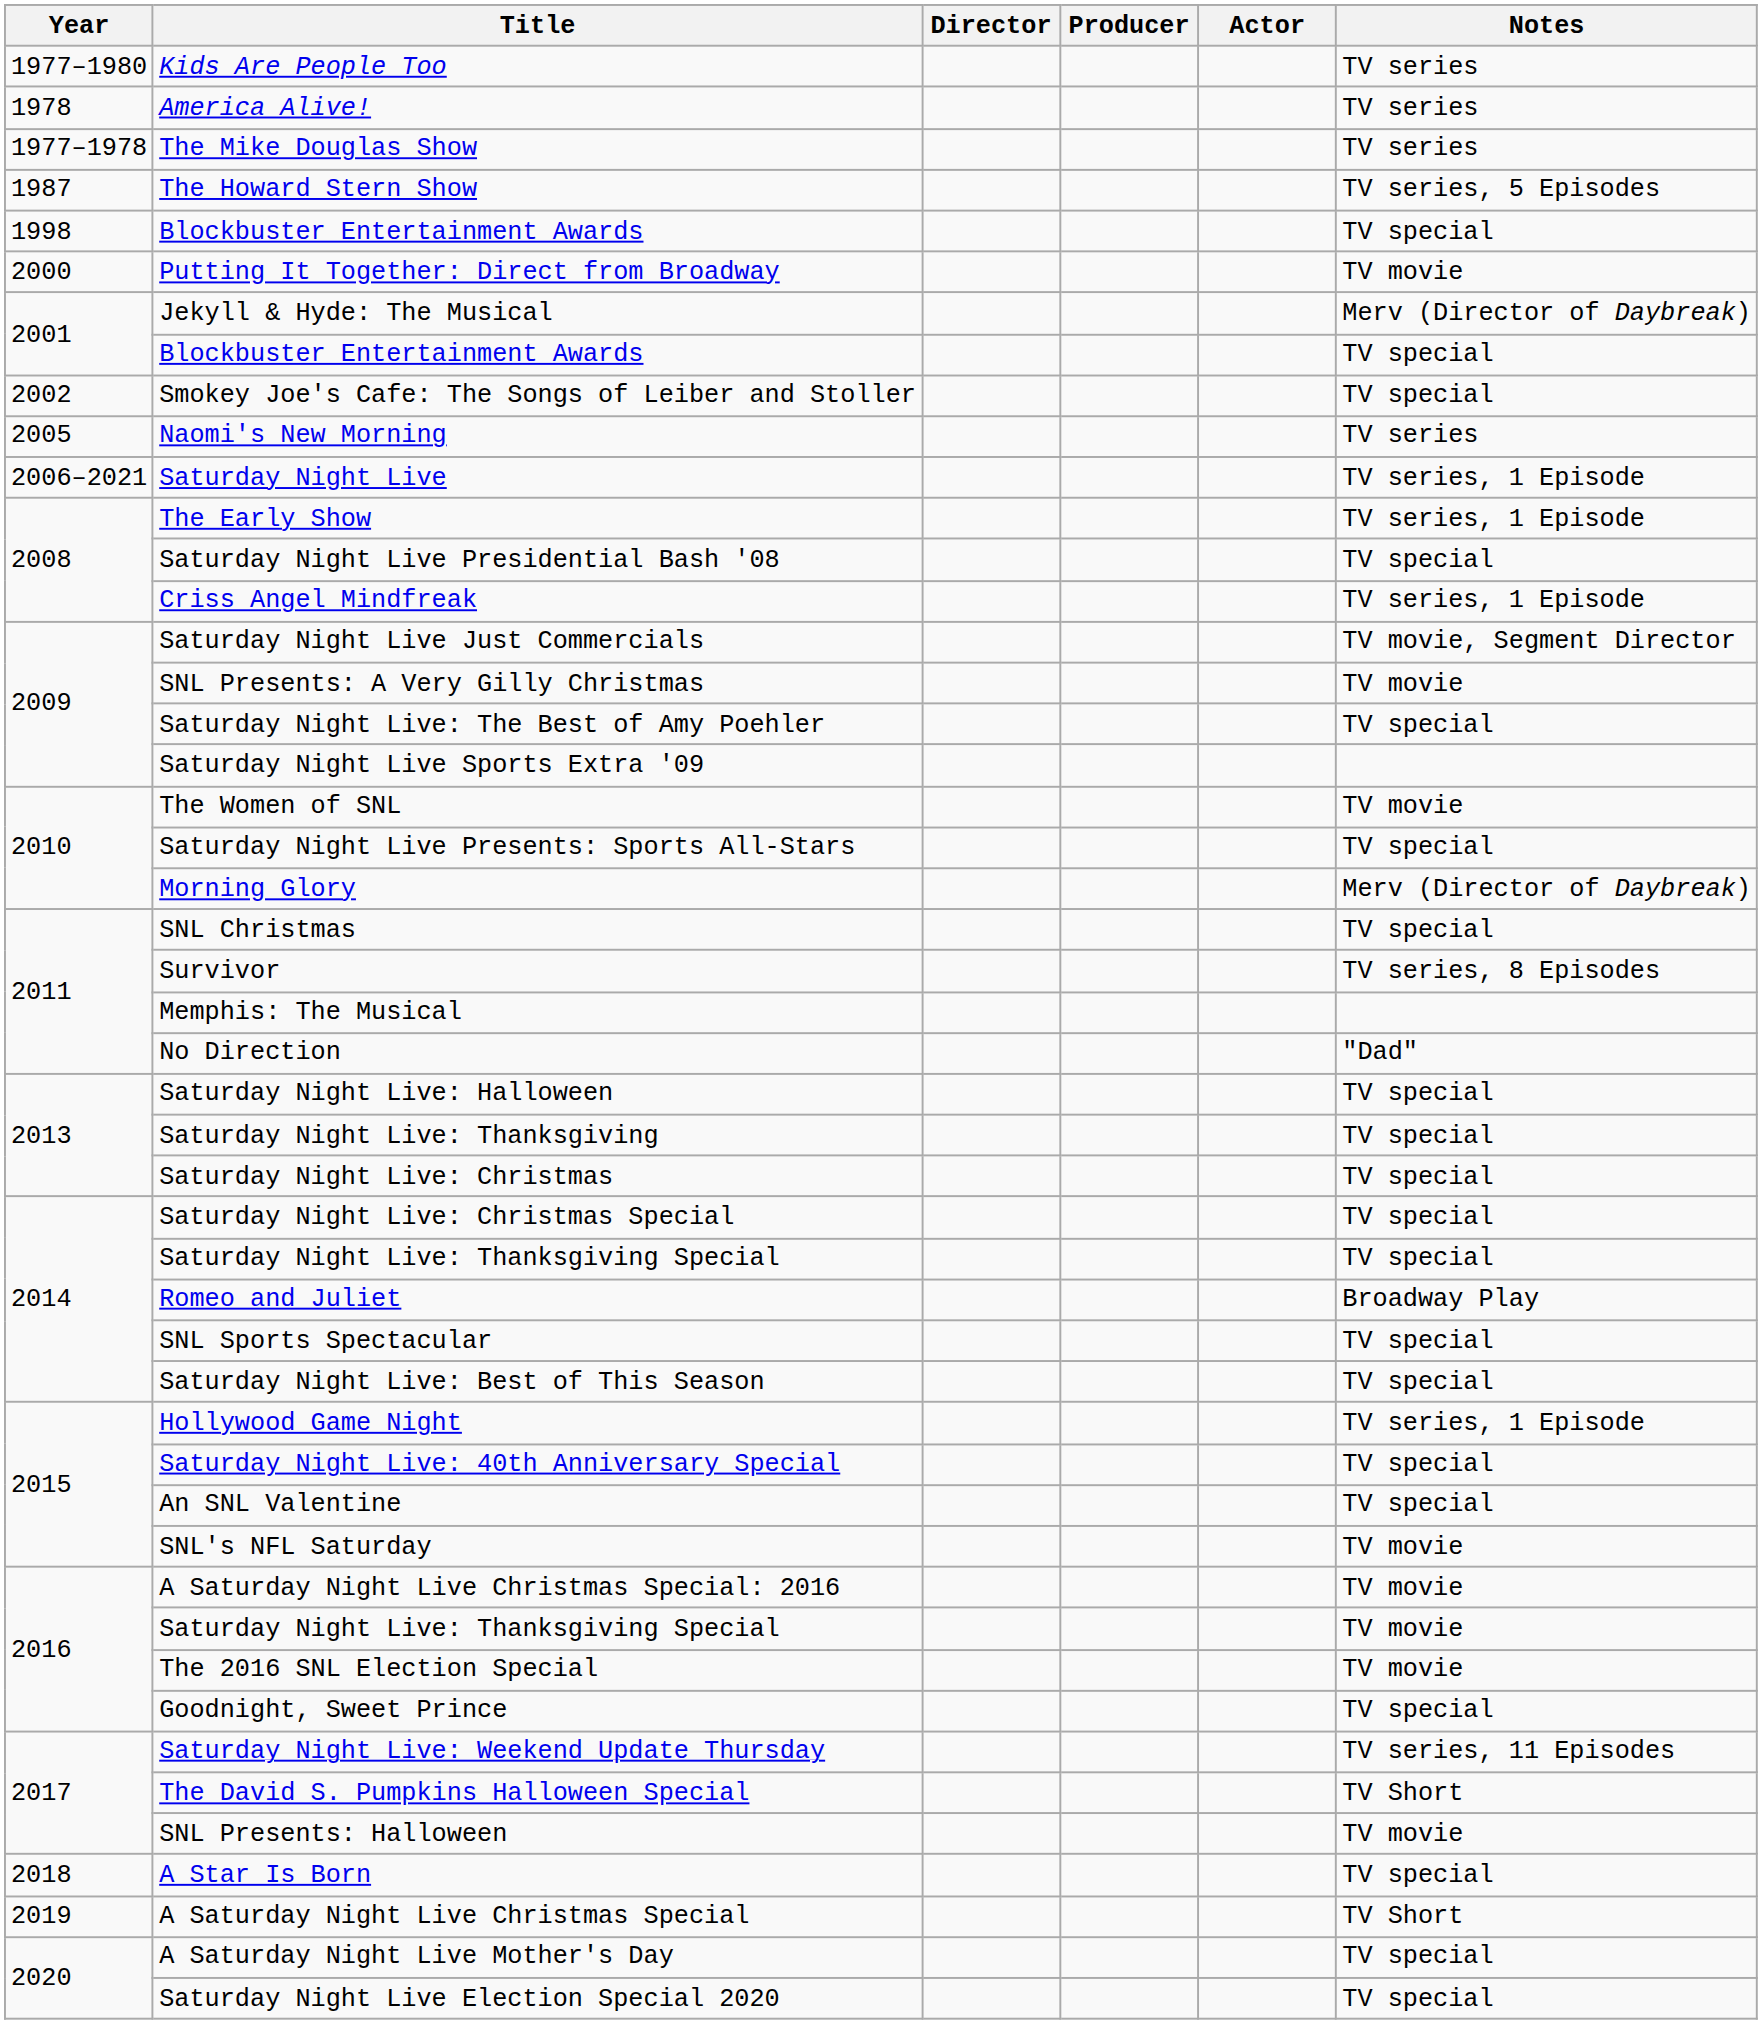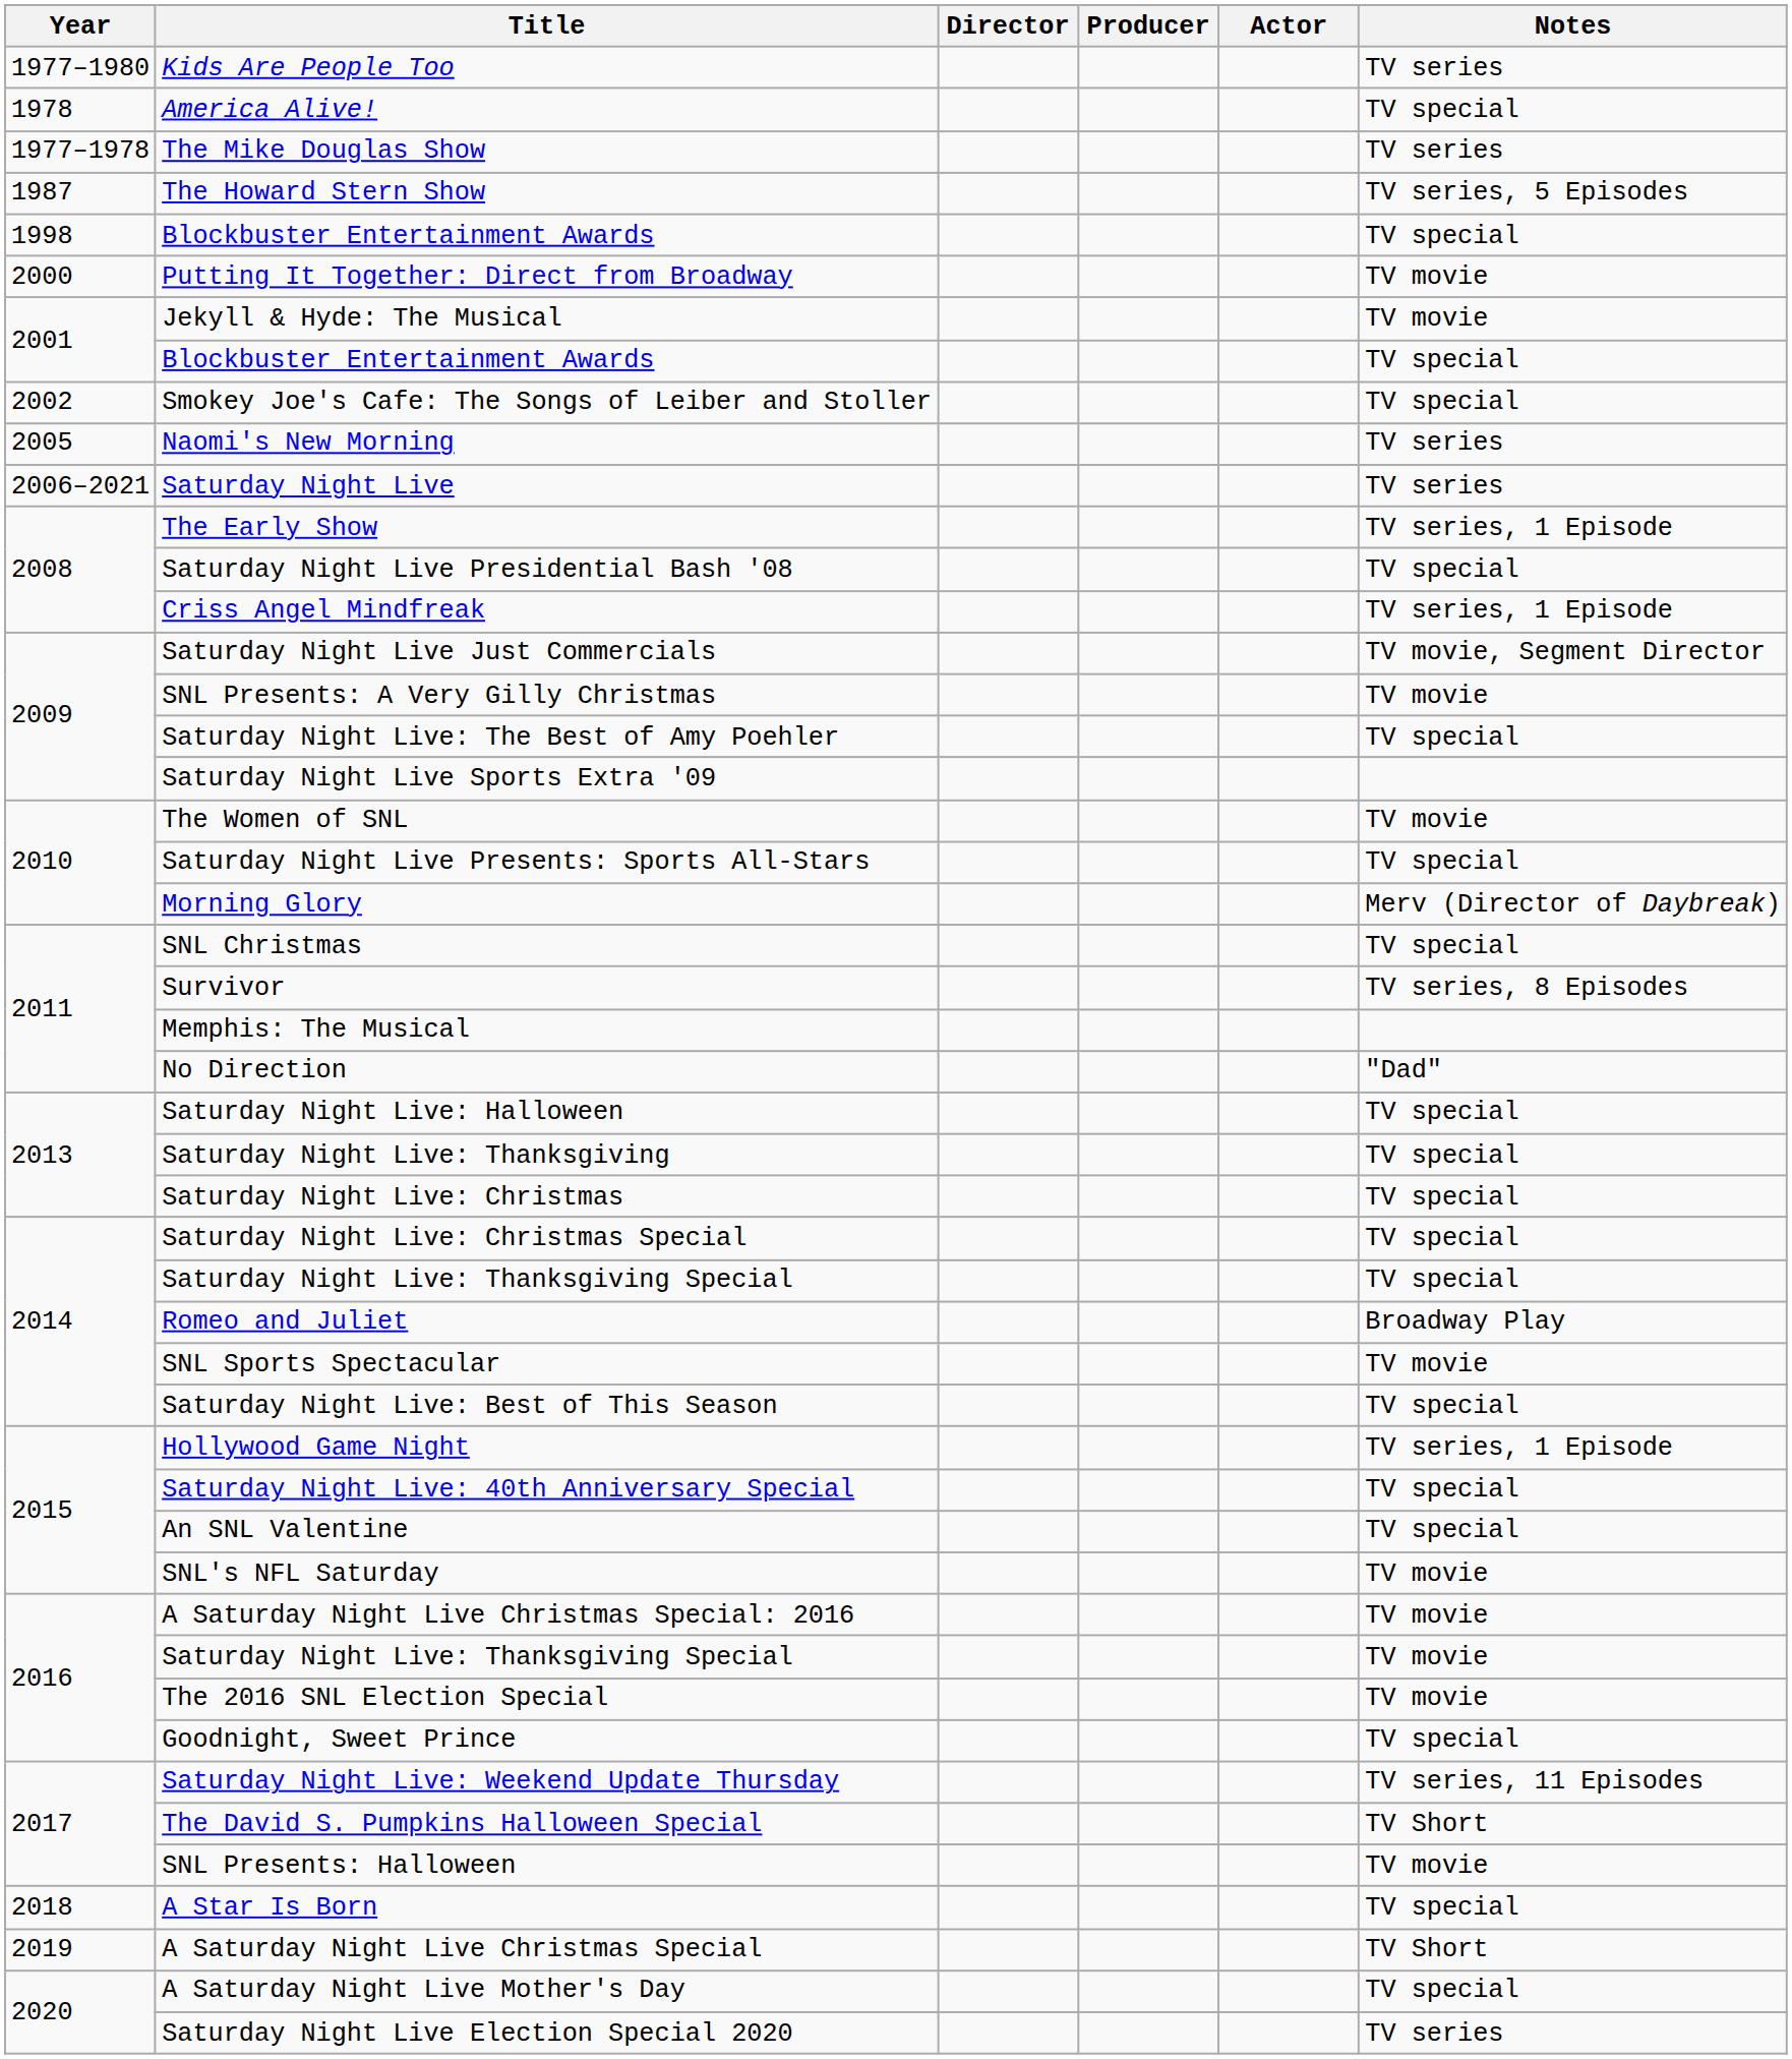America Alive! | Notes: TV series -> TV special
Jekyll & Hyde: The Musical | Notes: Merv (Director of Daybreak) -> TV movie
Saturday Night Live | Notes: TV series, 1 Episode -> TV series
SNL Sports Spectacular | Notes: TV special -> TV movie
Saturday Night Live Election Special 2020 | Notes: TV special -> TV series
